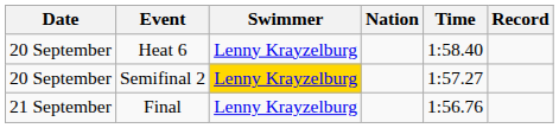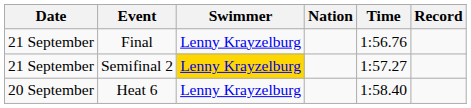rows swapped: Heat 6 <-> Final
Semifinal 2 | Date: 20 September -> 21 September
